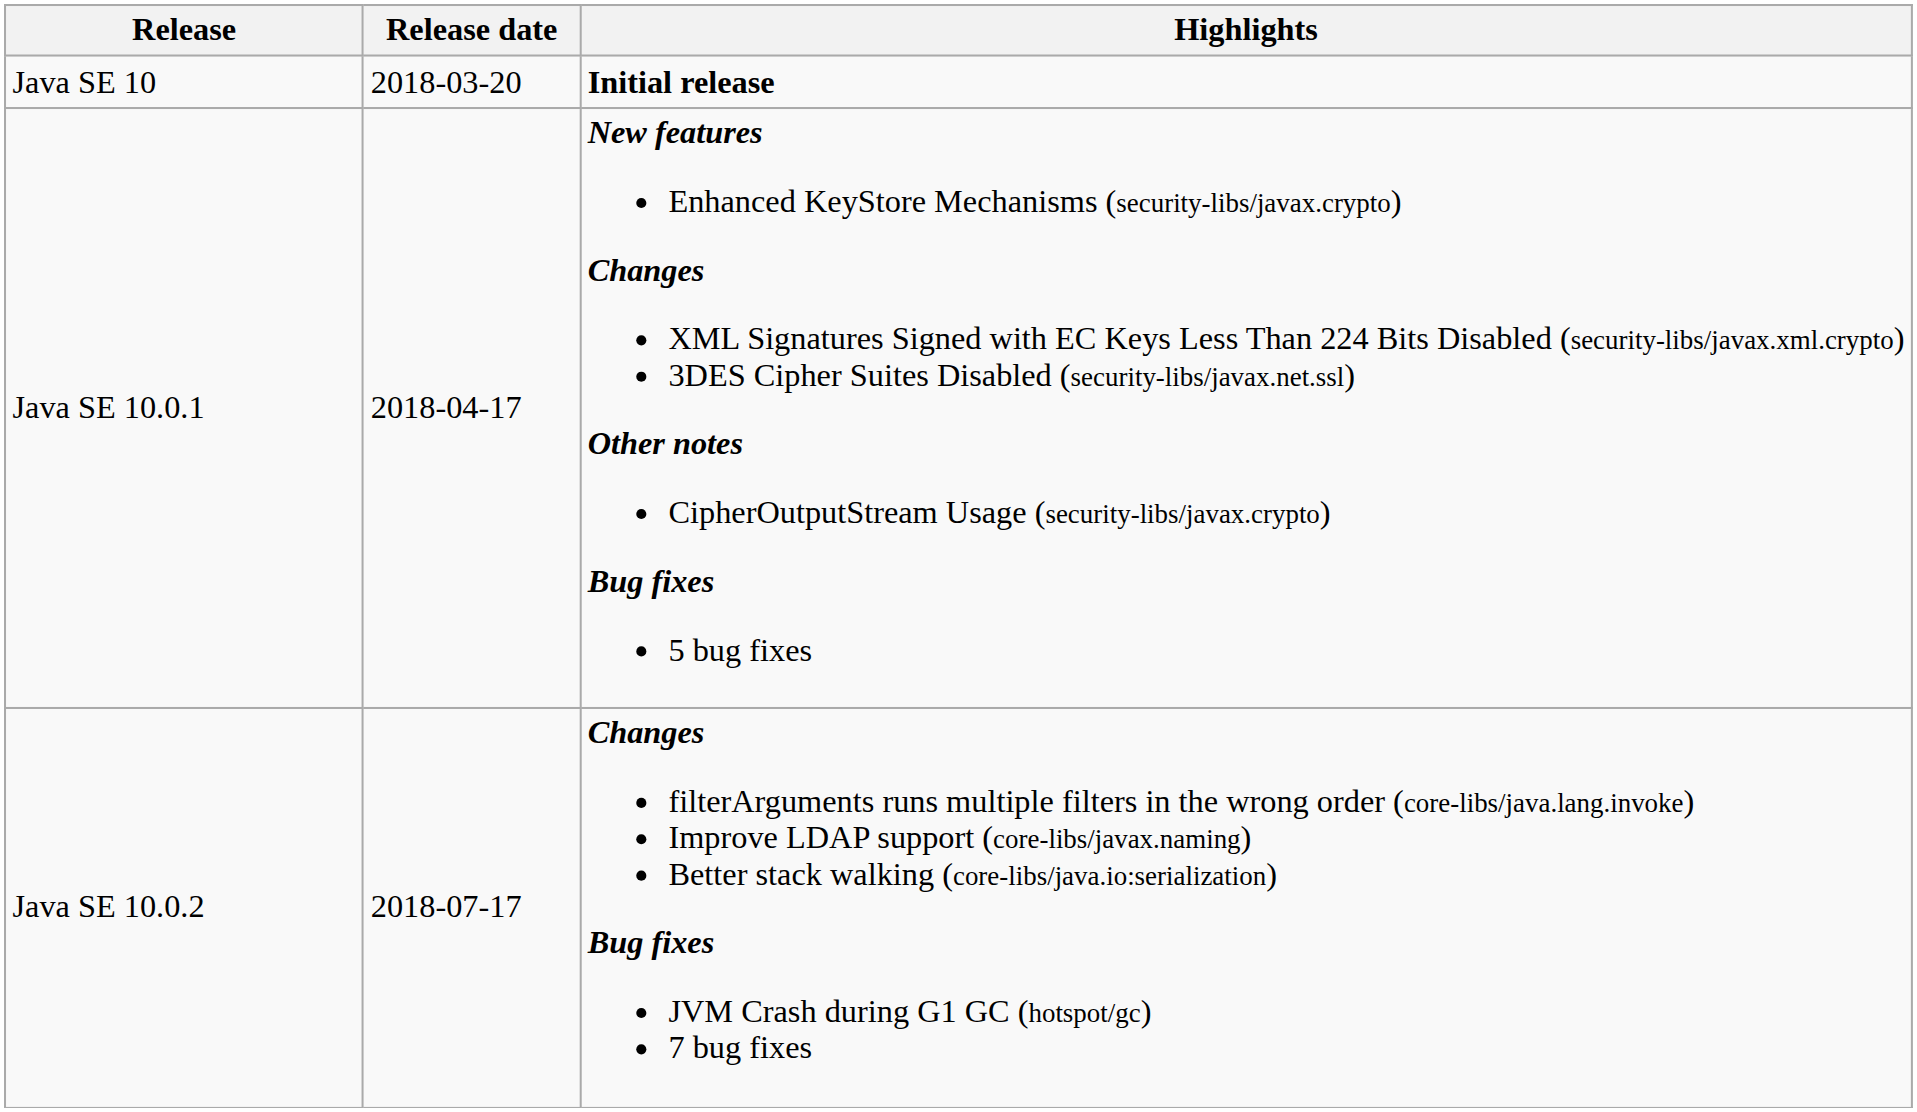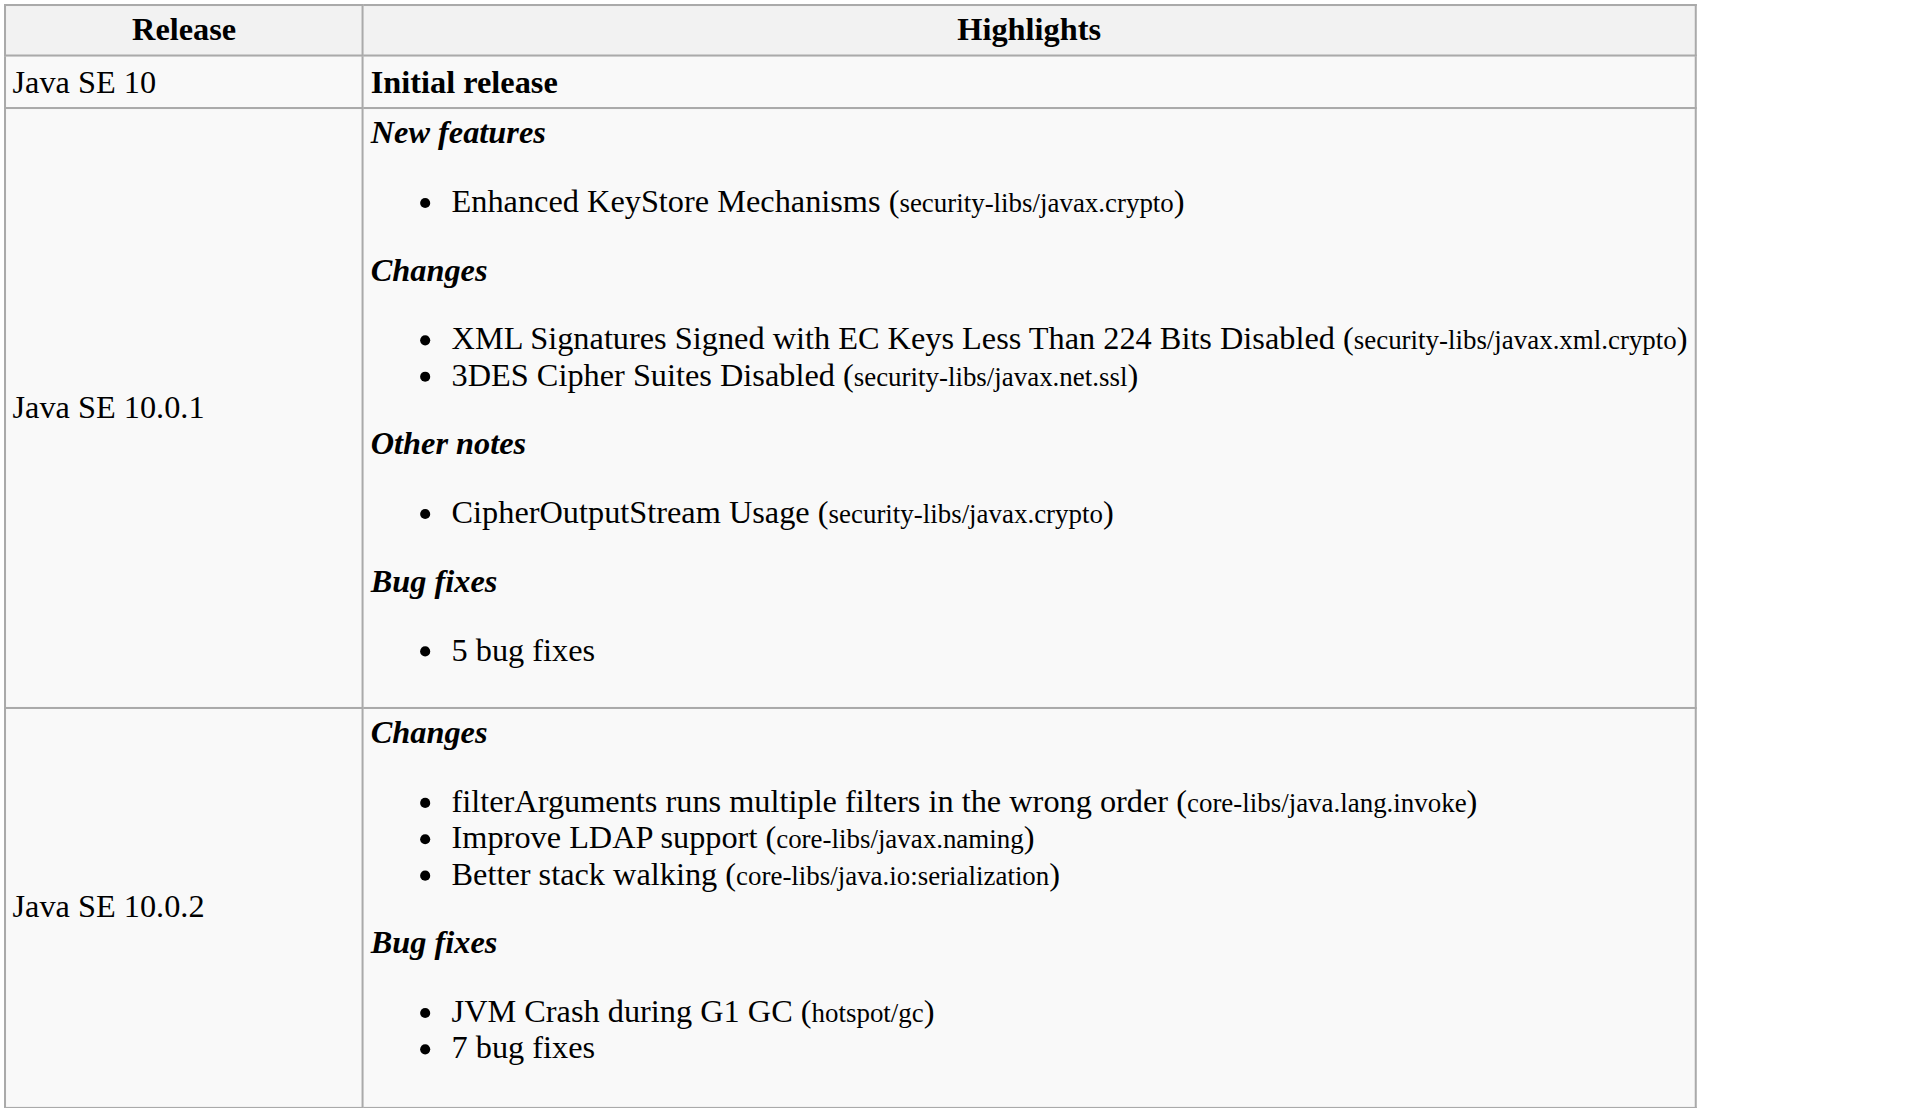- column: Release date | 2018-03-20 | 2018-04-17 | 2018-07-17
